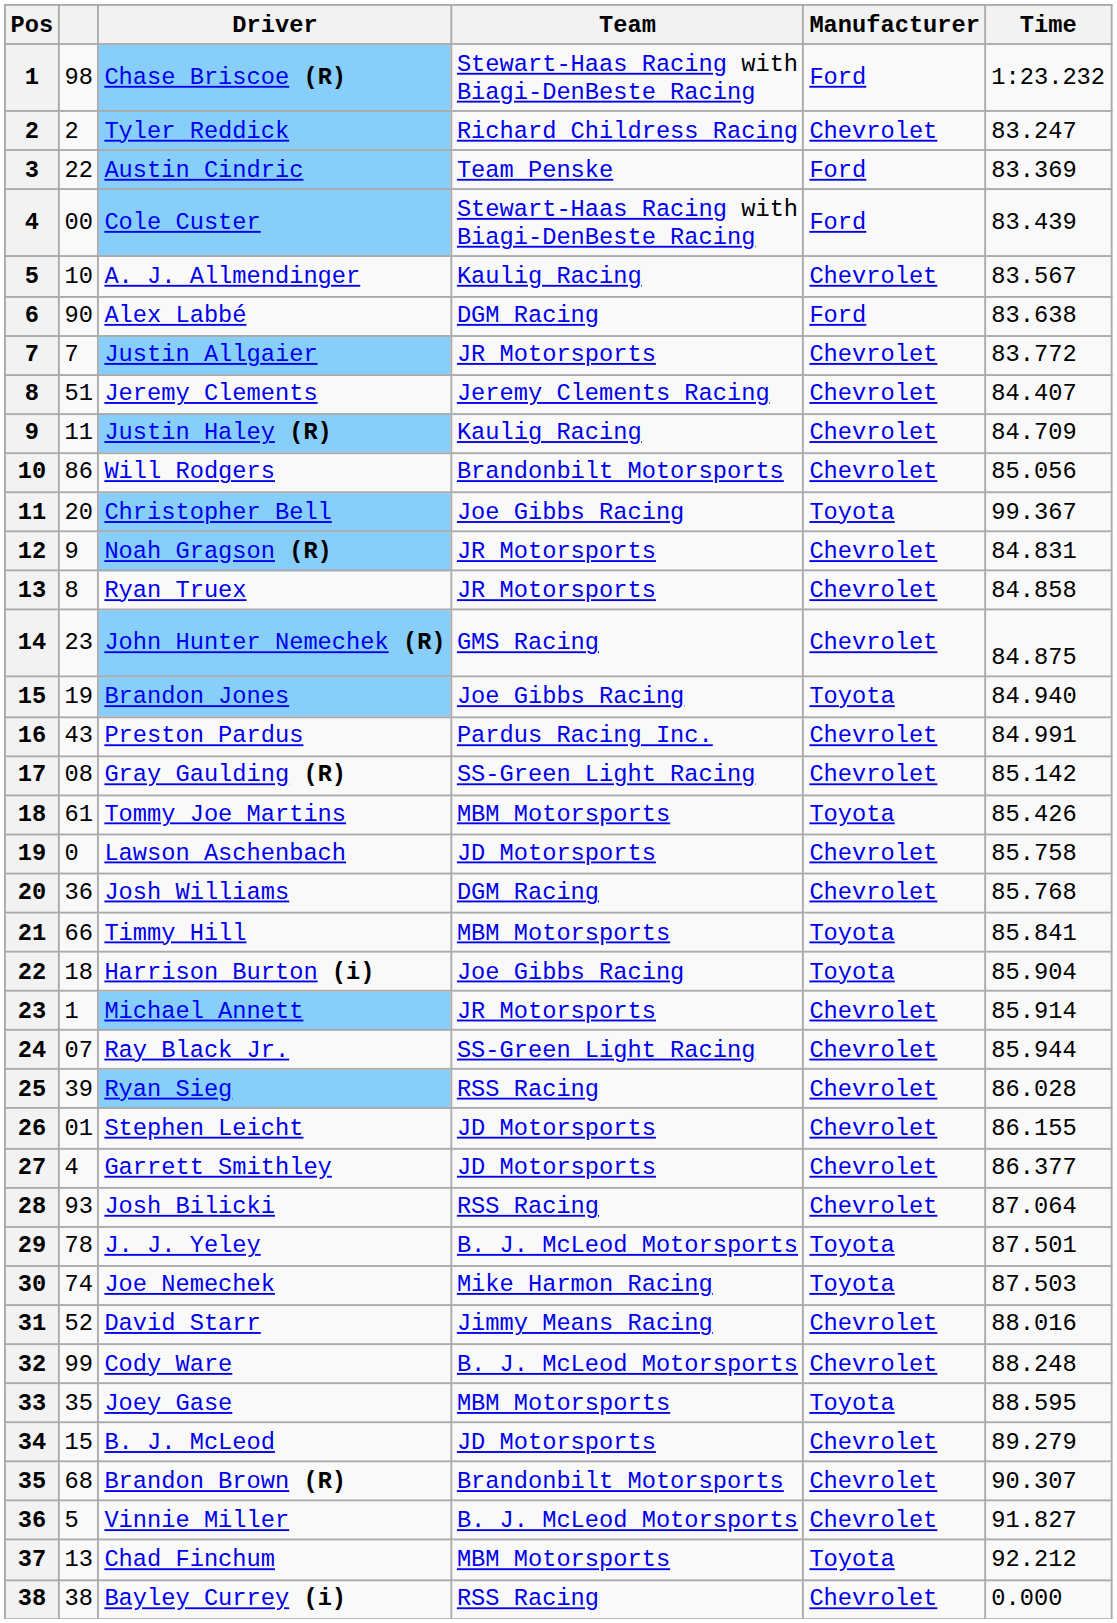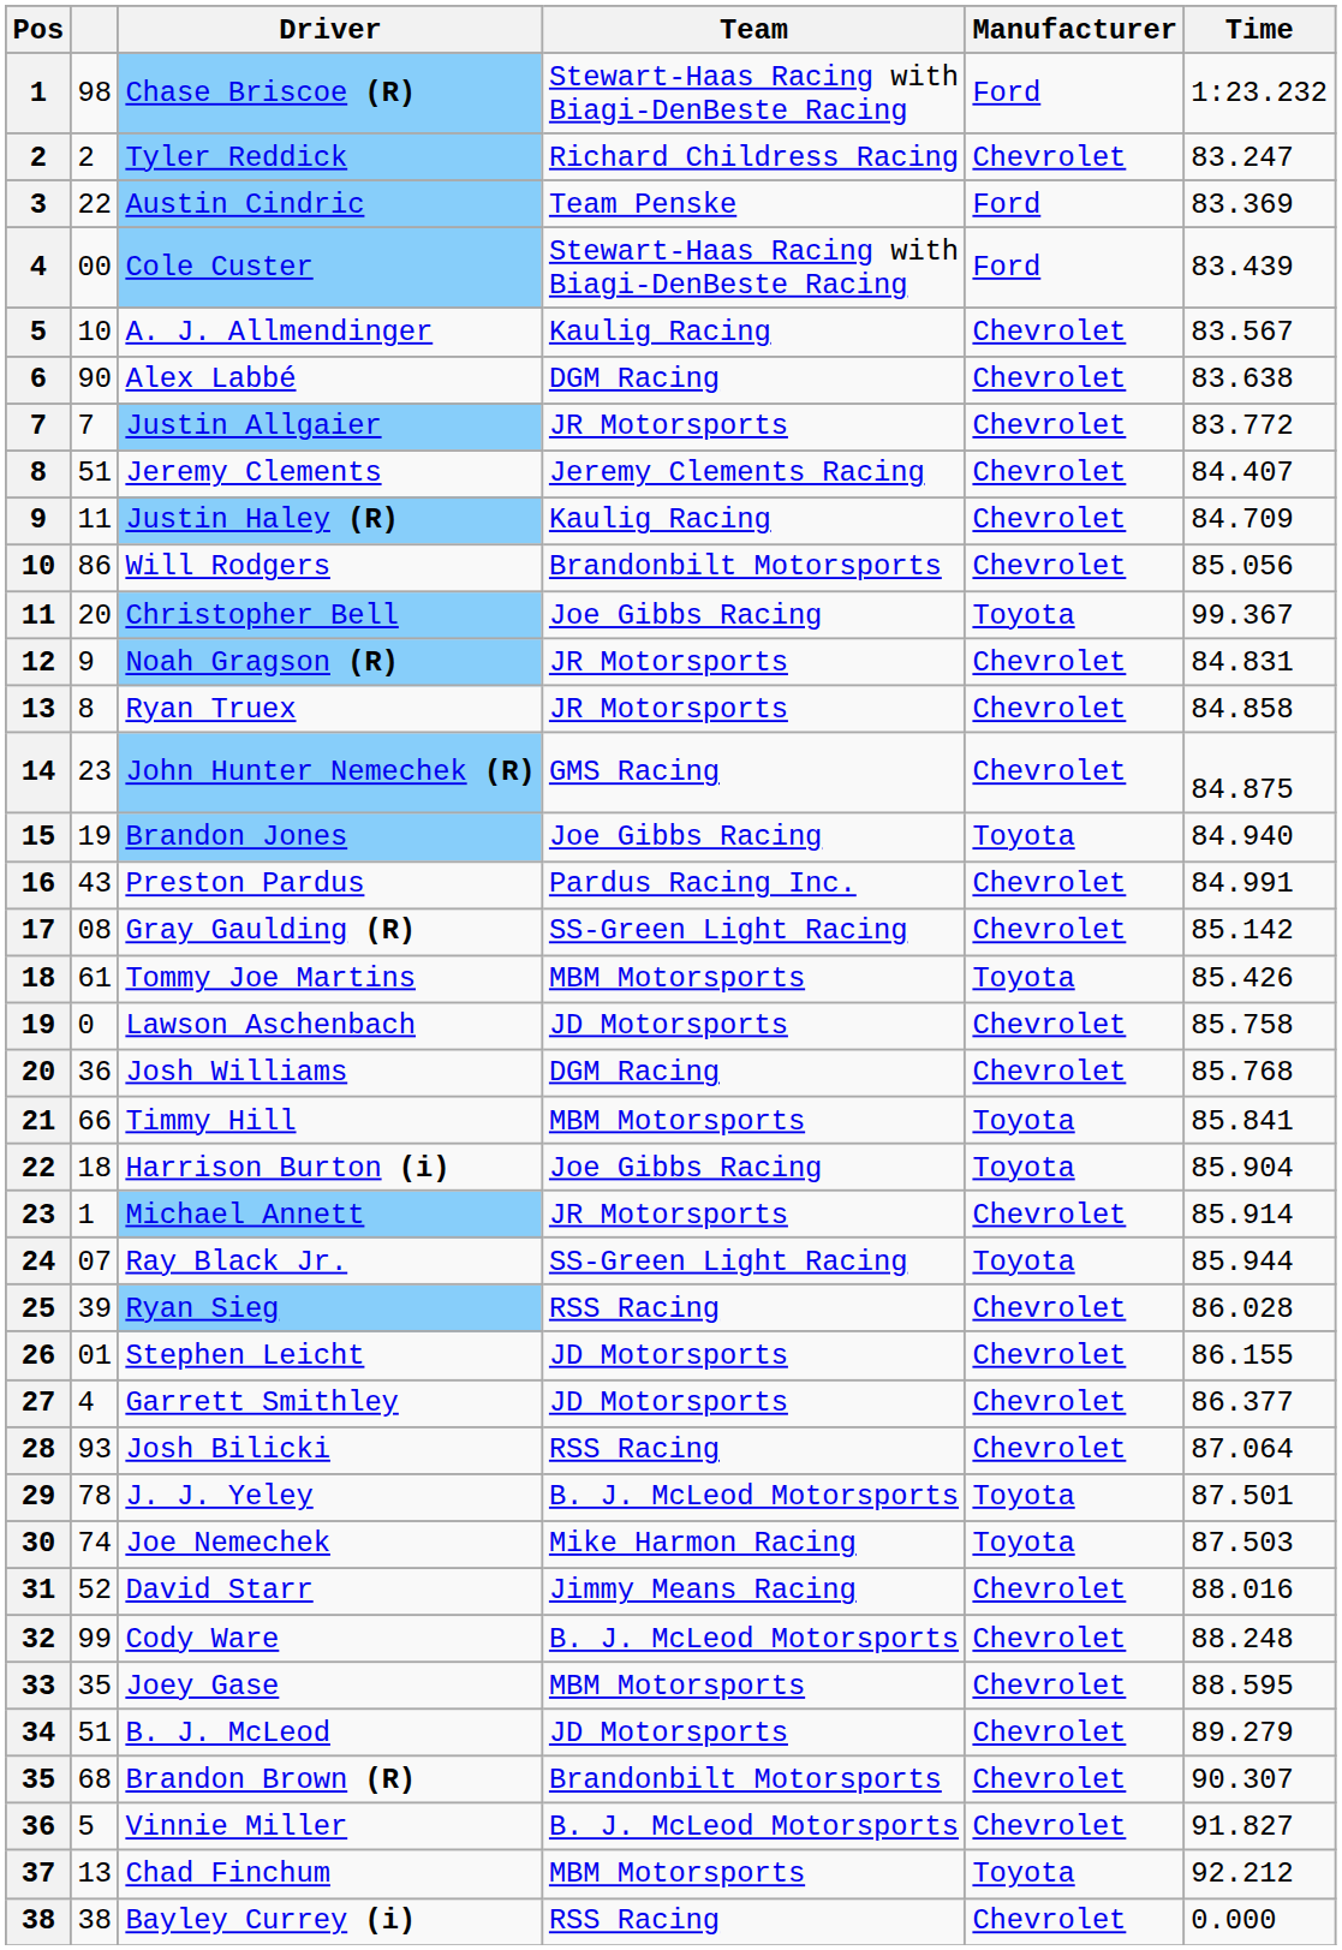Alex Labbé | Manufacturer: Ford -> Chevrolet
Ray Black Jr. | Manufacturer: Chevrolet -> Toyota
Joey Gase | Manufacturer: Toyota -> Chevrolet
B. J. McLeod | column 2: 15 -> 51
